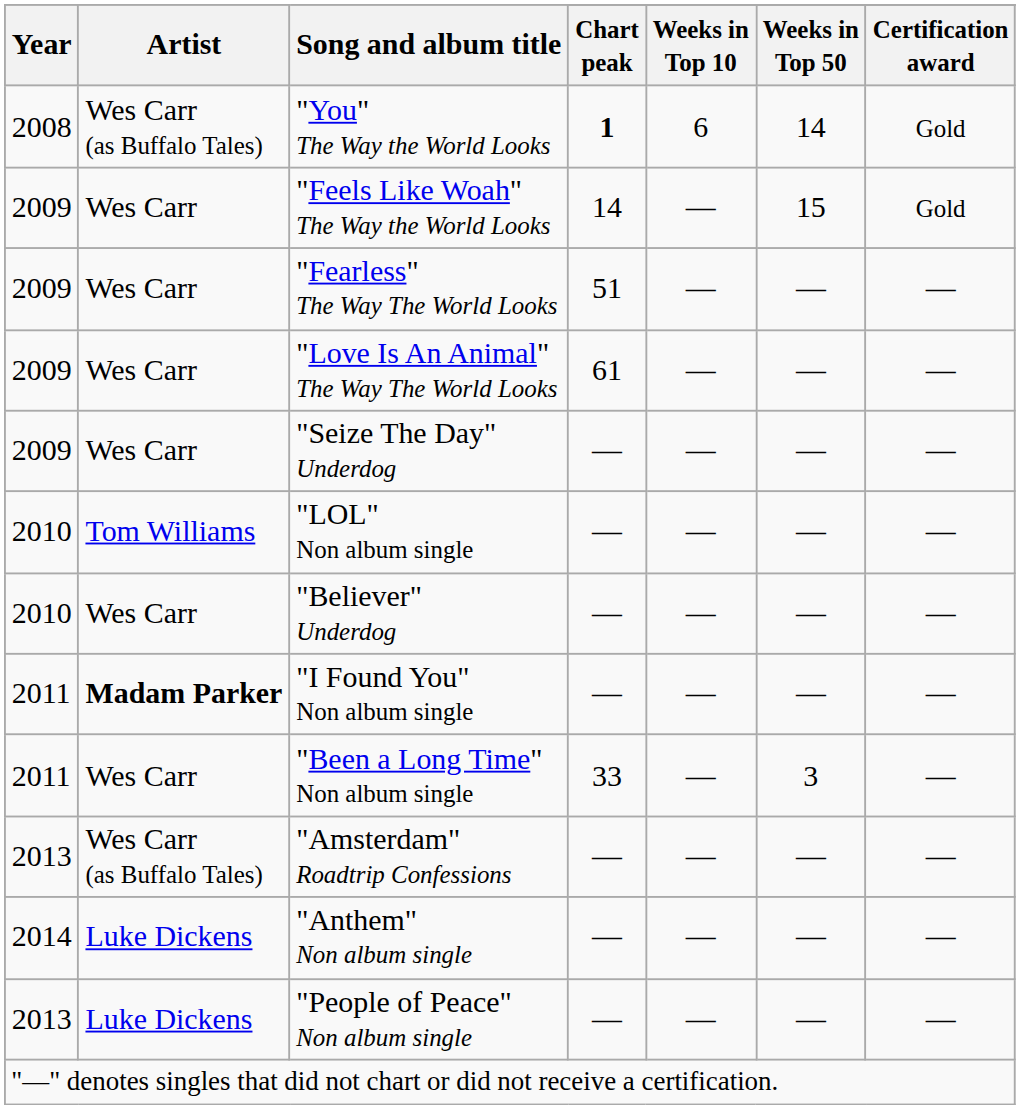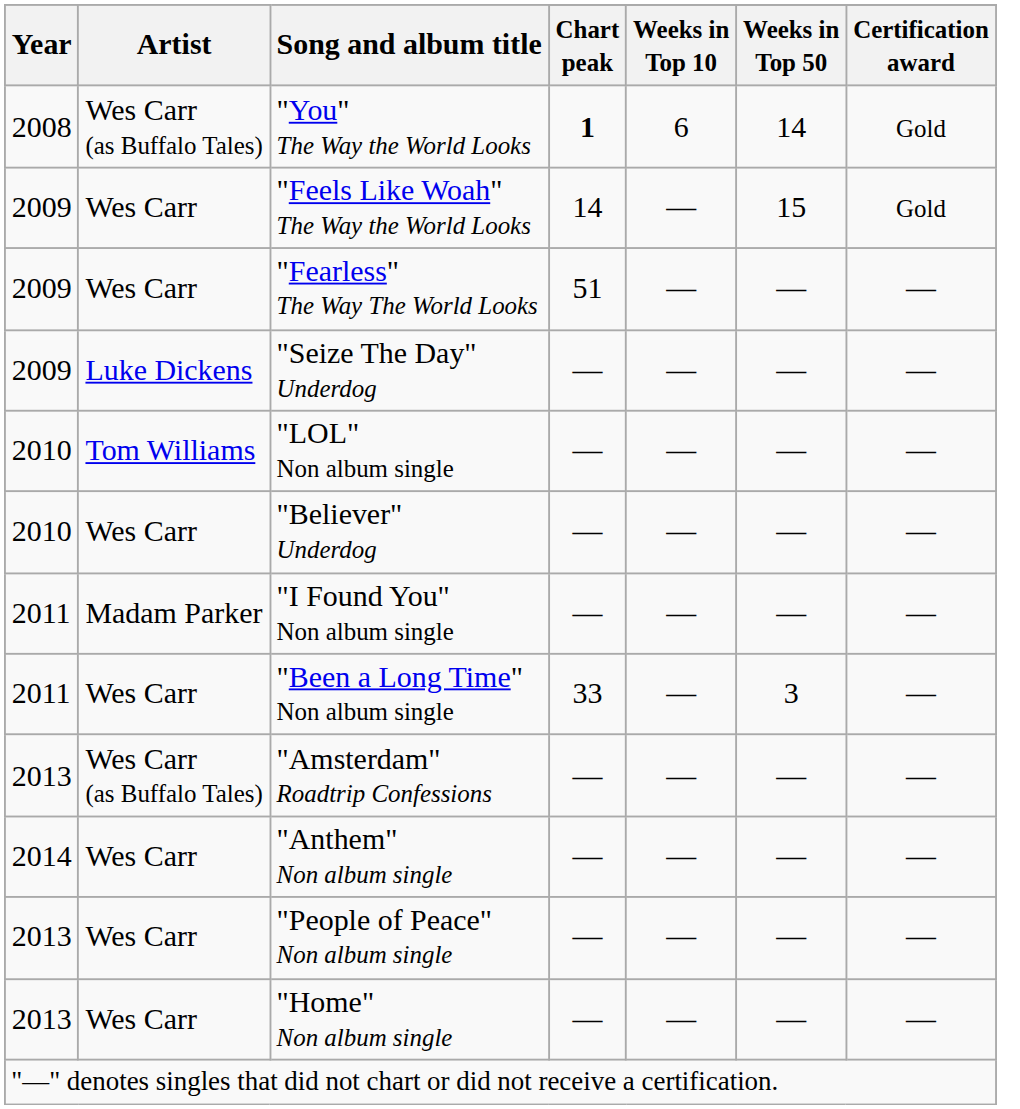- row: 2009 | Wes Carr | "Love Is An Animal" The Way The World Looks | 61 | — | — | —
"Seize The Day" Underdog | Artist: Wes Carr -> Luke Dickens
"I Found You" Non album single | Artist: bold -> normal
"Anthem" Non album single | Artist: Luke Dickens -> Wes Carr
"People of Peace" Non album single | Artist: Luke Dickens -> Wes Carr
+ row: 2013 | Wes Carr | "Home" Non album single | — | — | — | —
